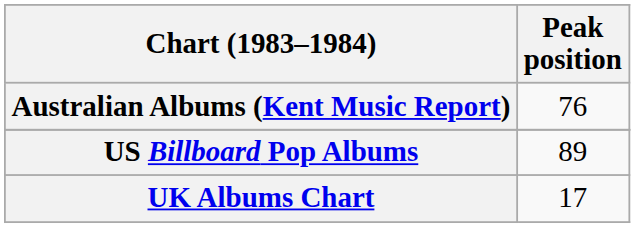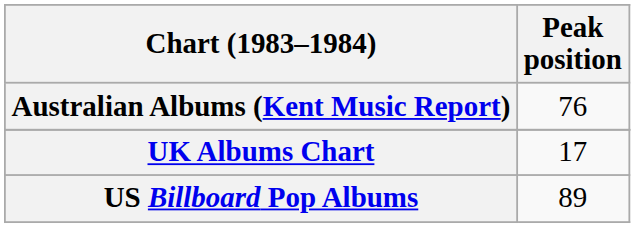rows swapped: UK Albums Chart <-> US Billboard Pop Albums
